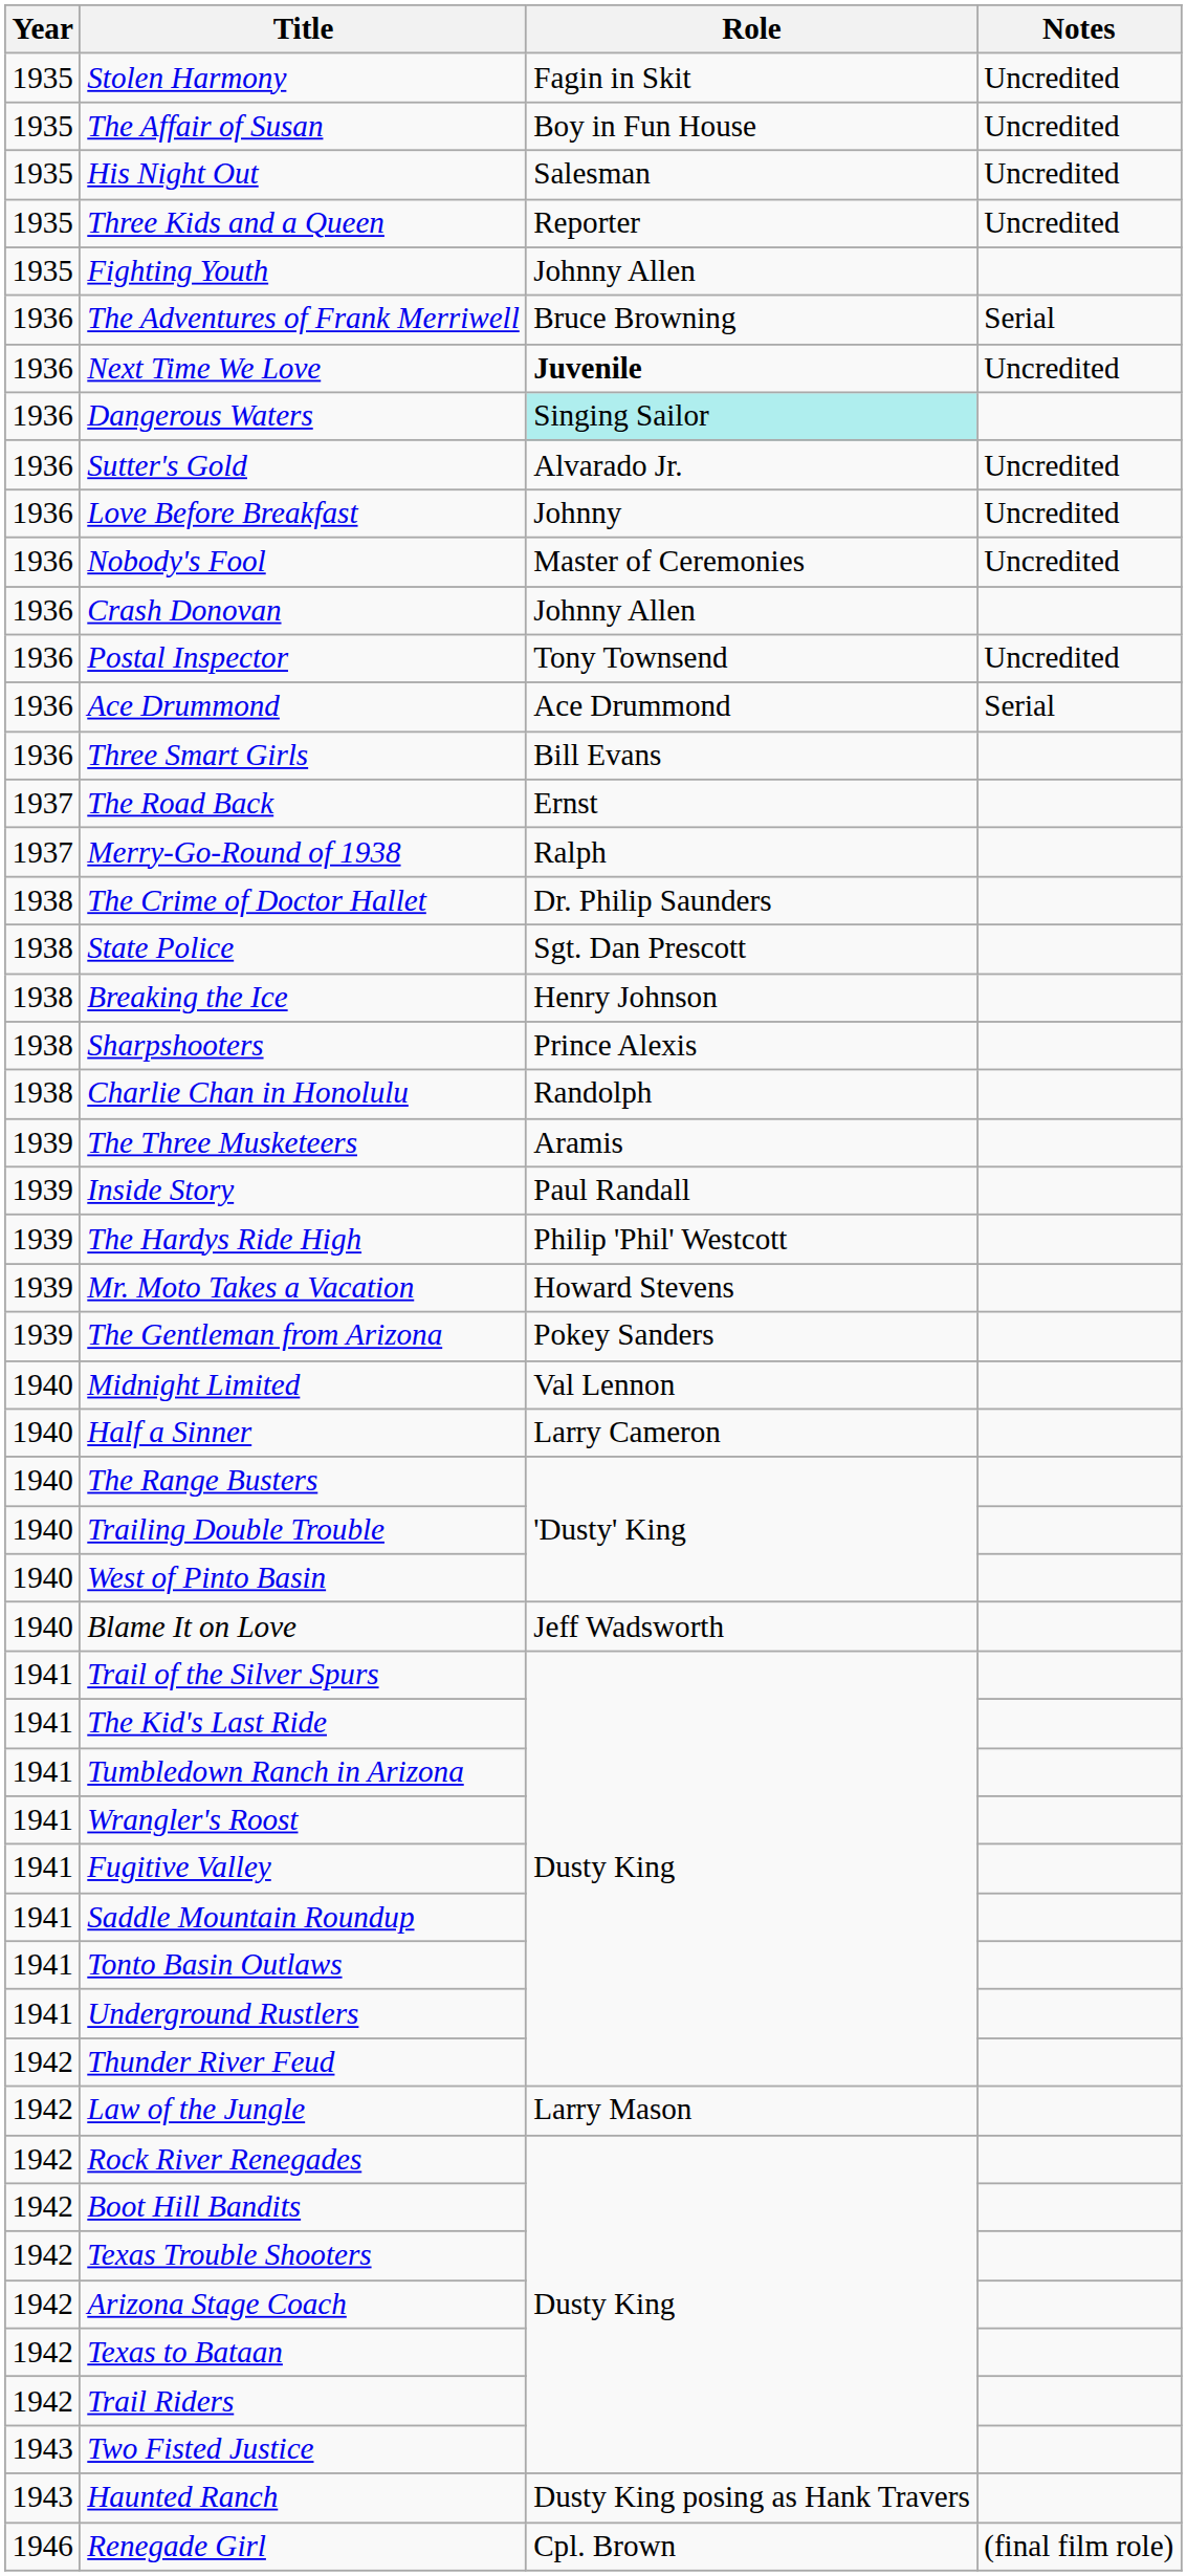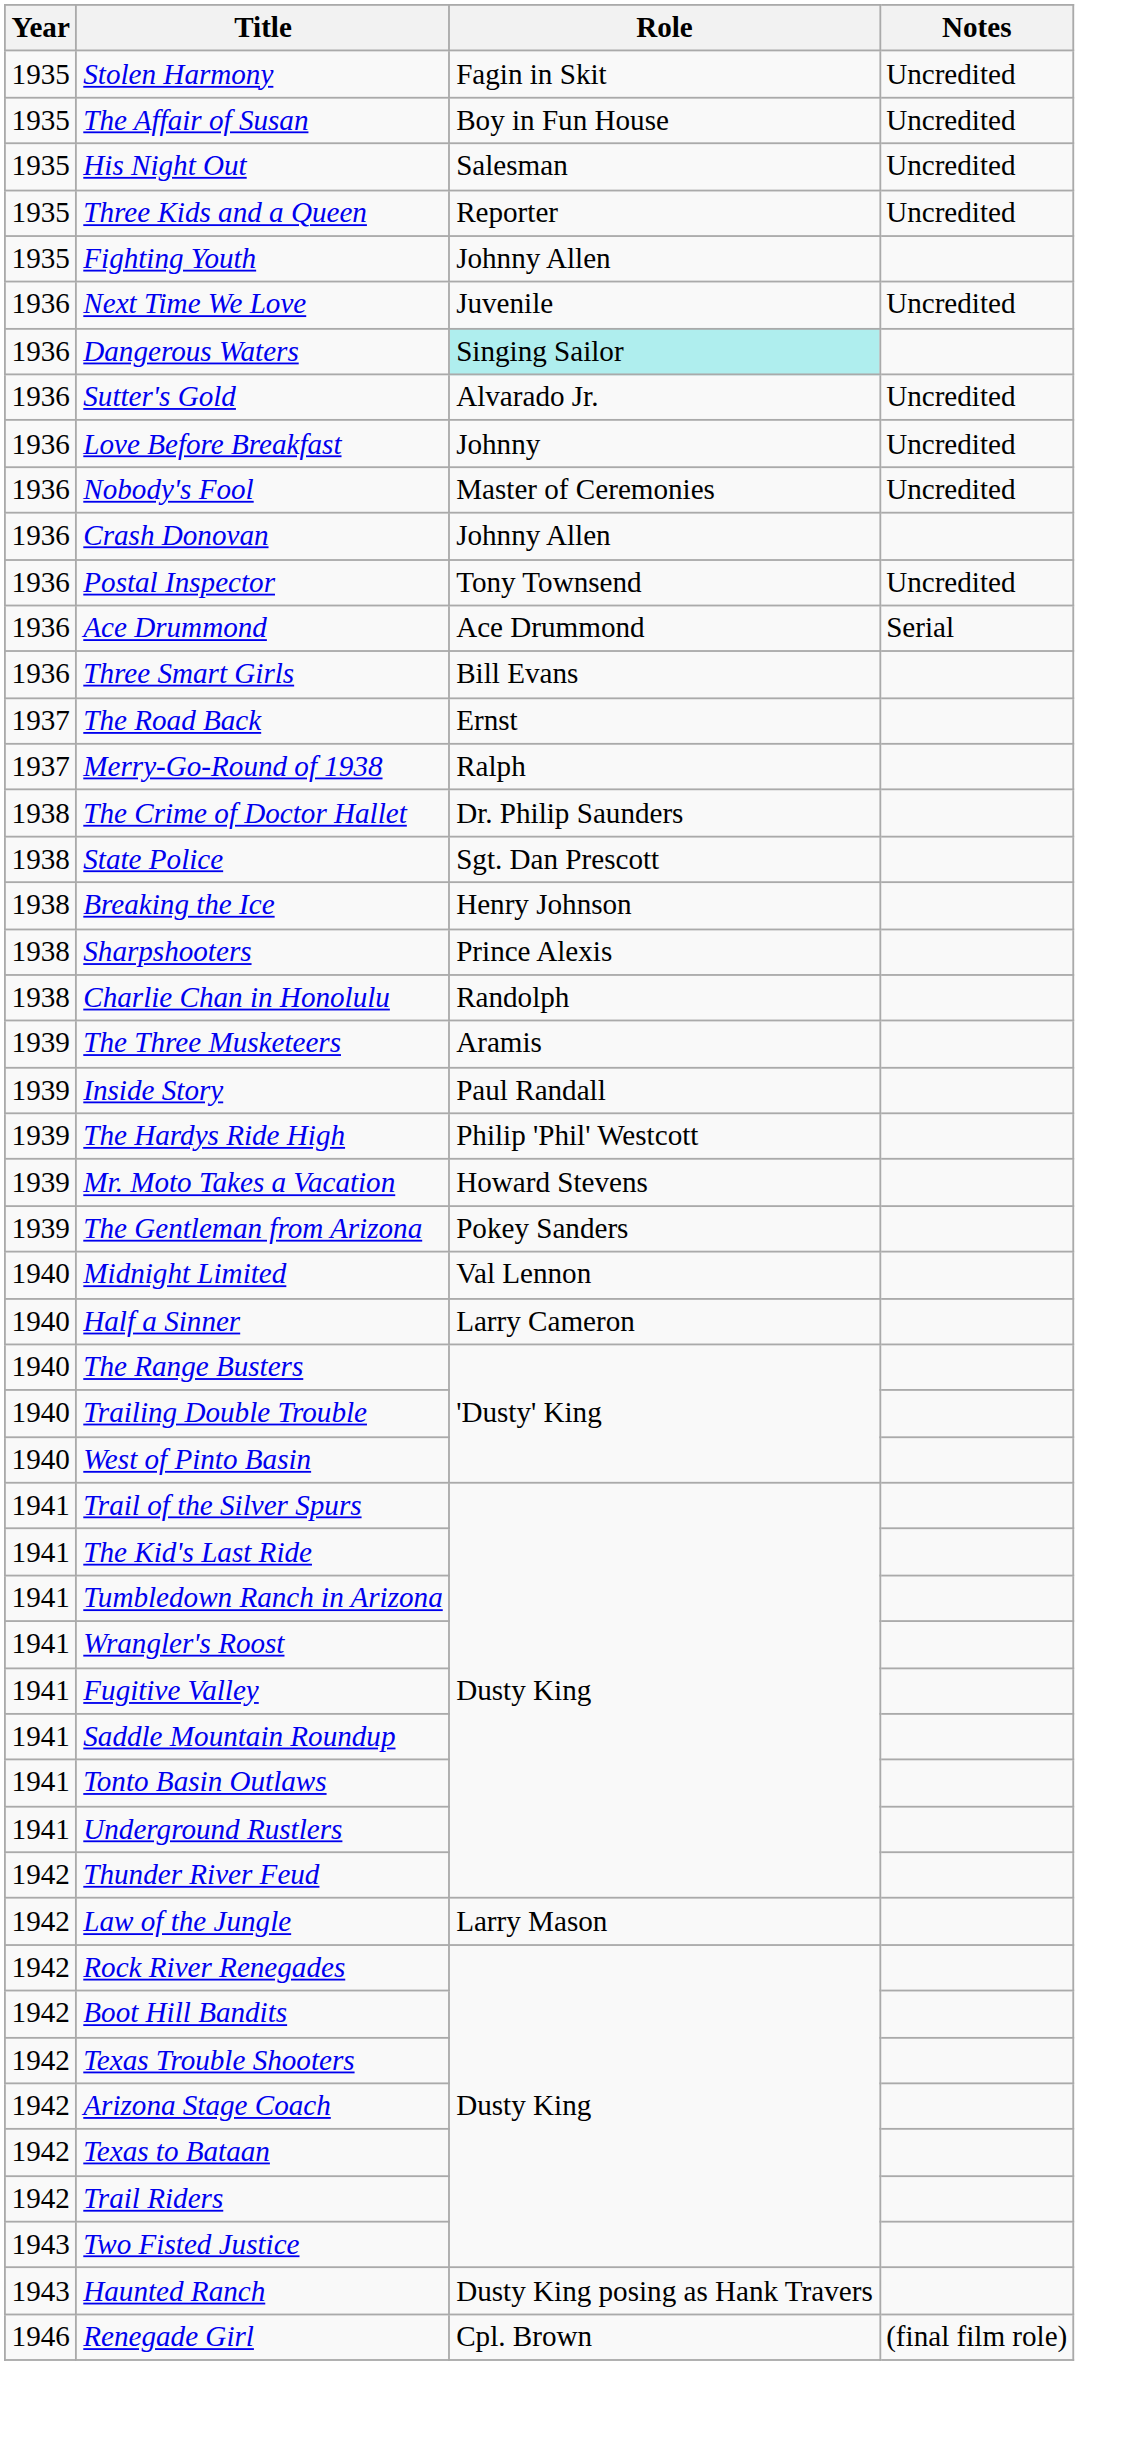- row: 1936 | The Adventures of Frank Merriwell | Bruce Browning | Serial
Next Time We Love | Role: bold -> normal
- row: 1940 | Blame It on Love | Jeff Wadsworth
